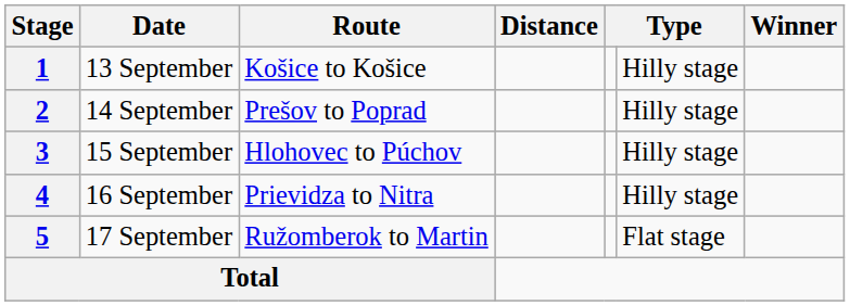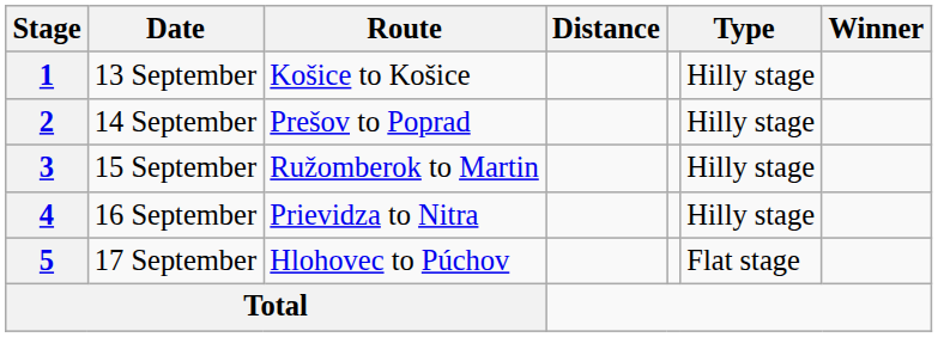3 | Route: Hlohovec to Púchov -> Ružomberok to Martin
5 | Route: Ružomberok to Martin -> Hlohovec to Púchov
